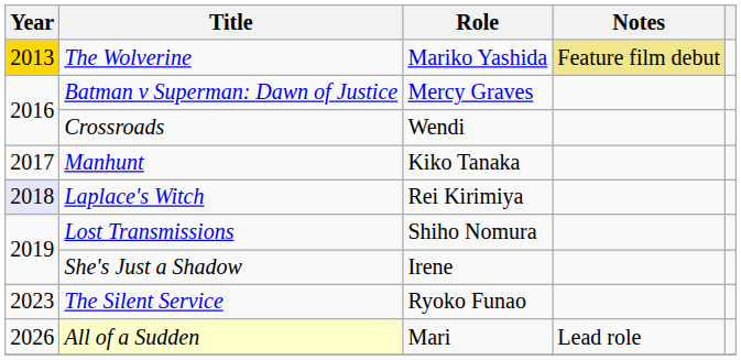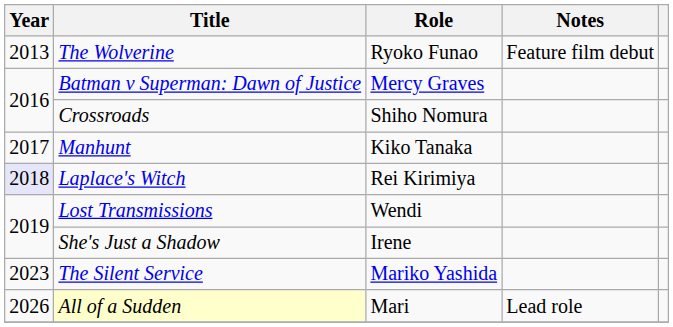The Wolverine | Year: gold background -> no background
The Wolverine | Role: Mariko Yashida -> Ryoko Funao
The Wolverine | Notes: khaki background -> no background
Crossroads | Role: Wendi -> Shiho Nomura
Lost Transmissions | Role: Shiho Nomura -> Wendi
The Silent Service | Role: Ryoko Funao -> Mariko Yashida
